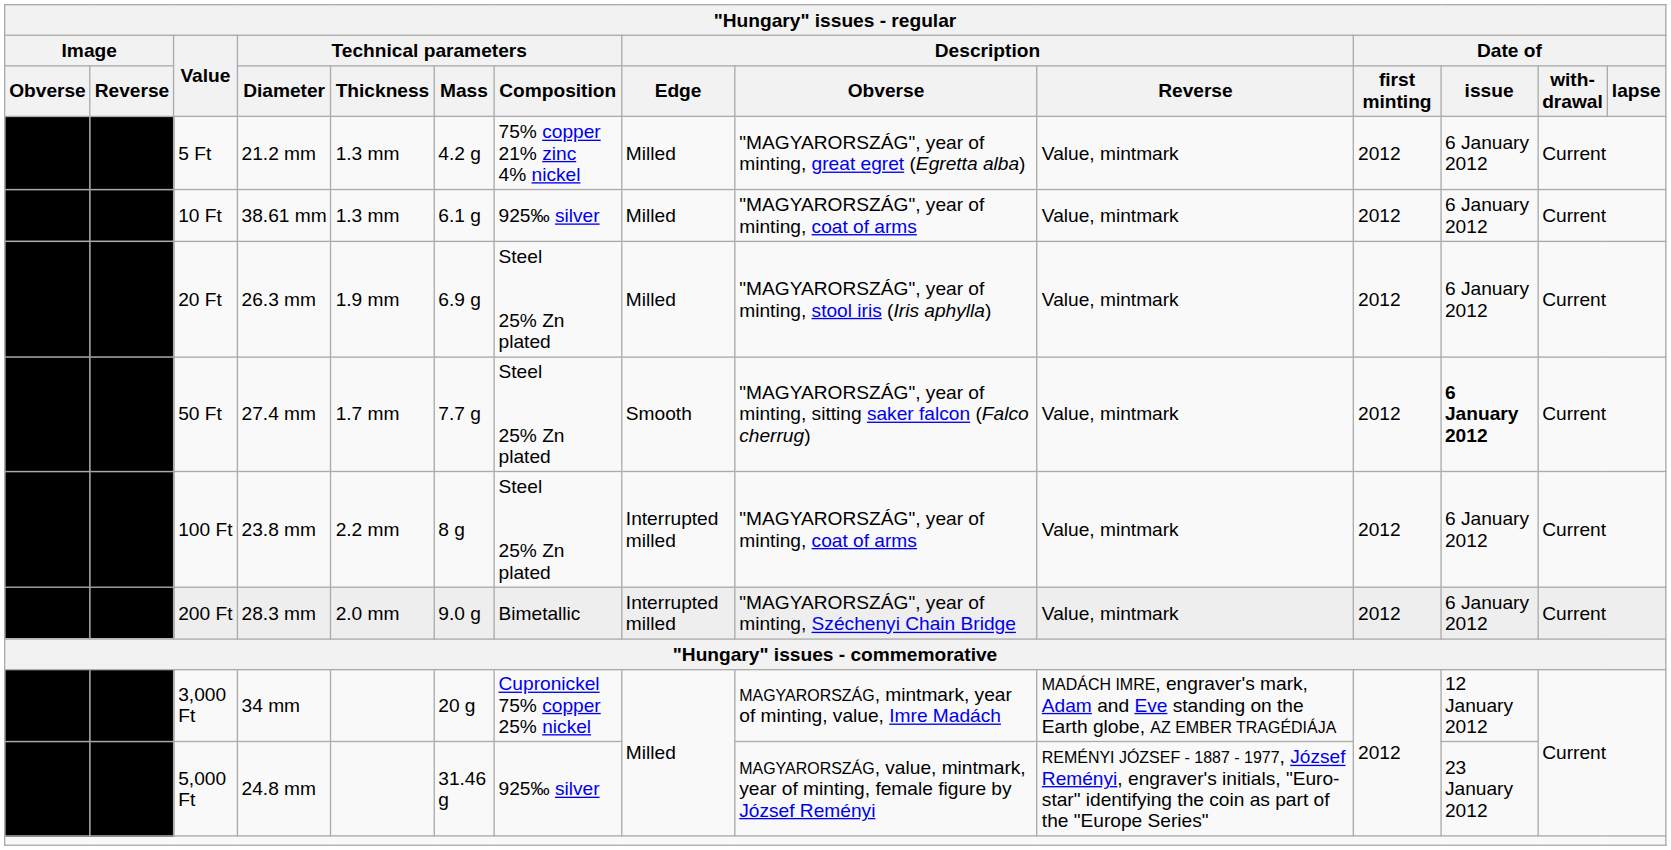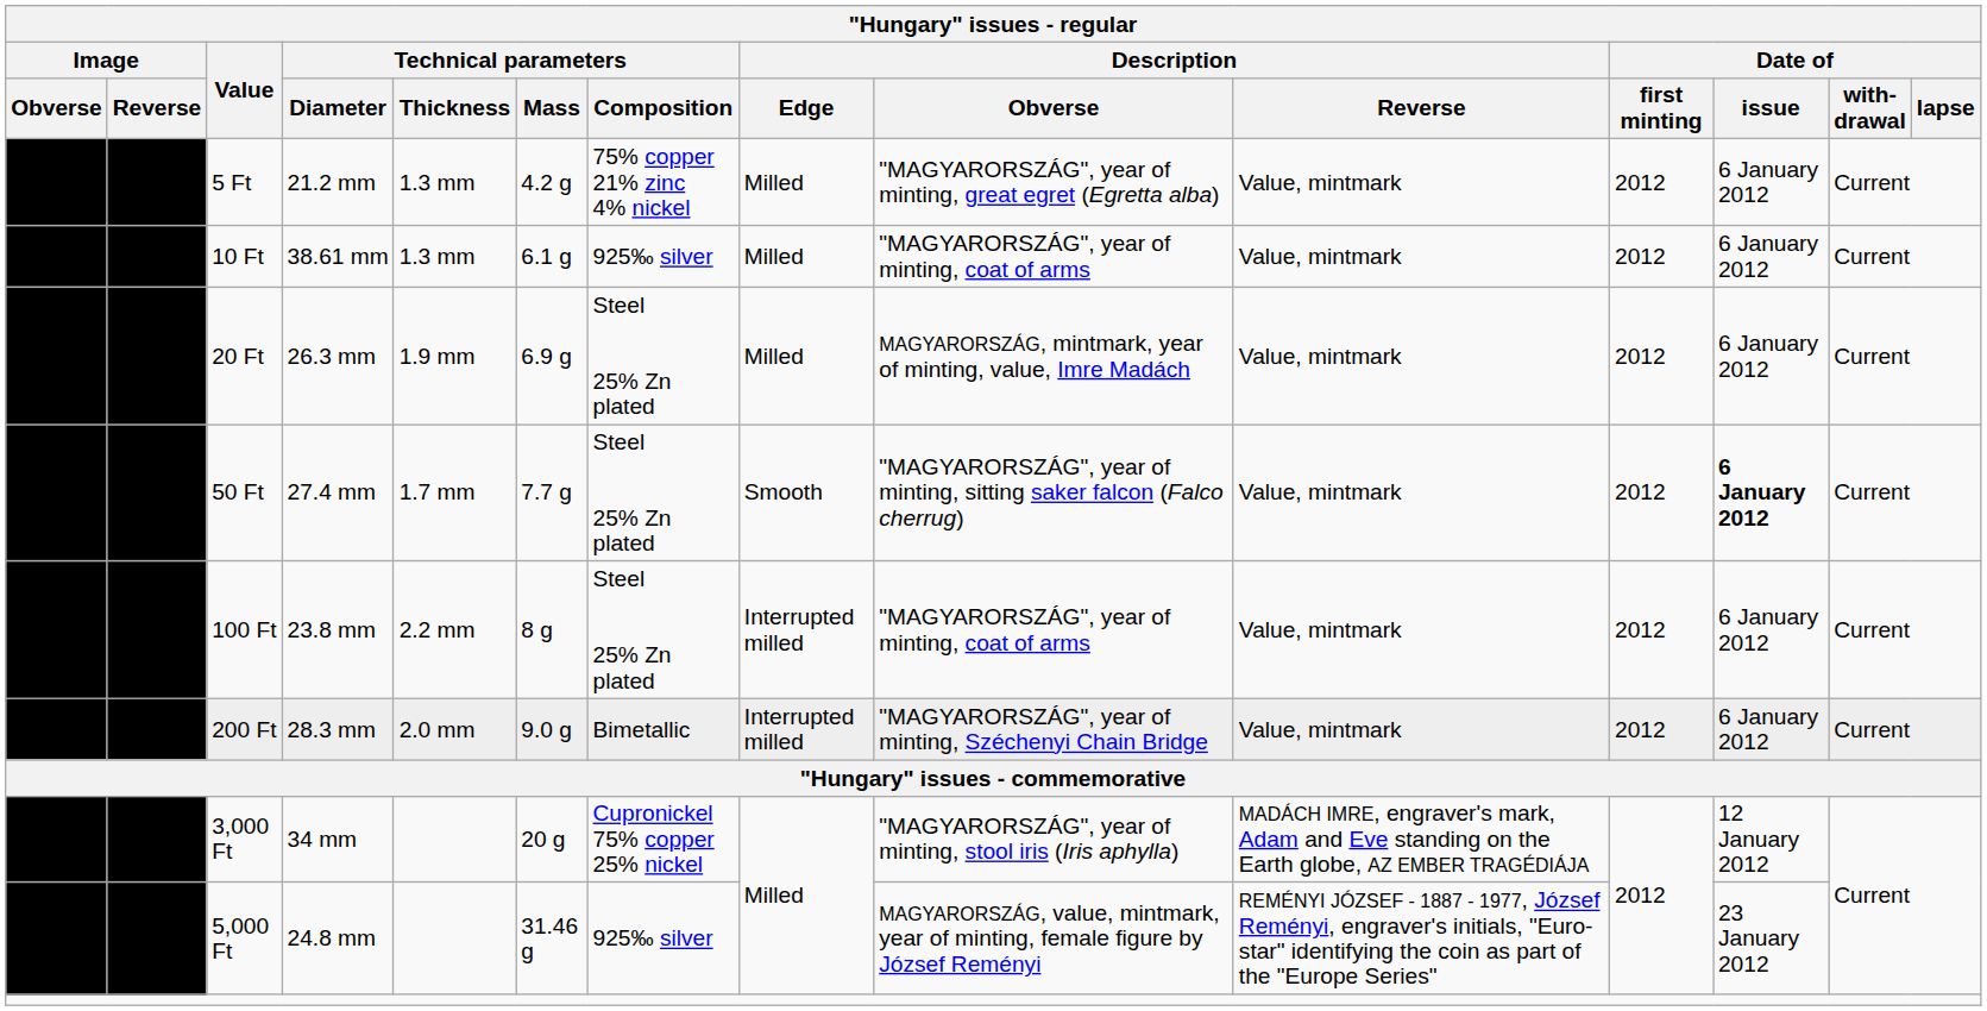20 Ft | Description / Obverse: "MAGYARORSZÁG", year of minting, stool iris (Iris aphylla) -> MAGYARORSZÁG, mintmark, year of minting, value, Imre Madách
3,000 Ft | Description / Obverse: MAGYARORSZÁG, mintmark, year of minting, value, Imre Madách -> "MAGYARORSZÁG", year of minting, stool iris (Iris aphylla)
